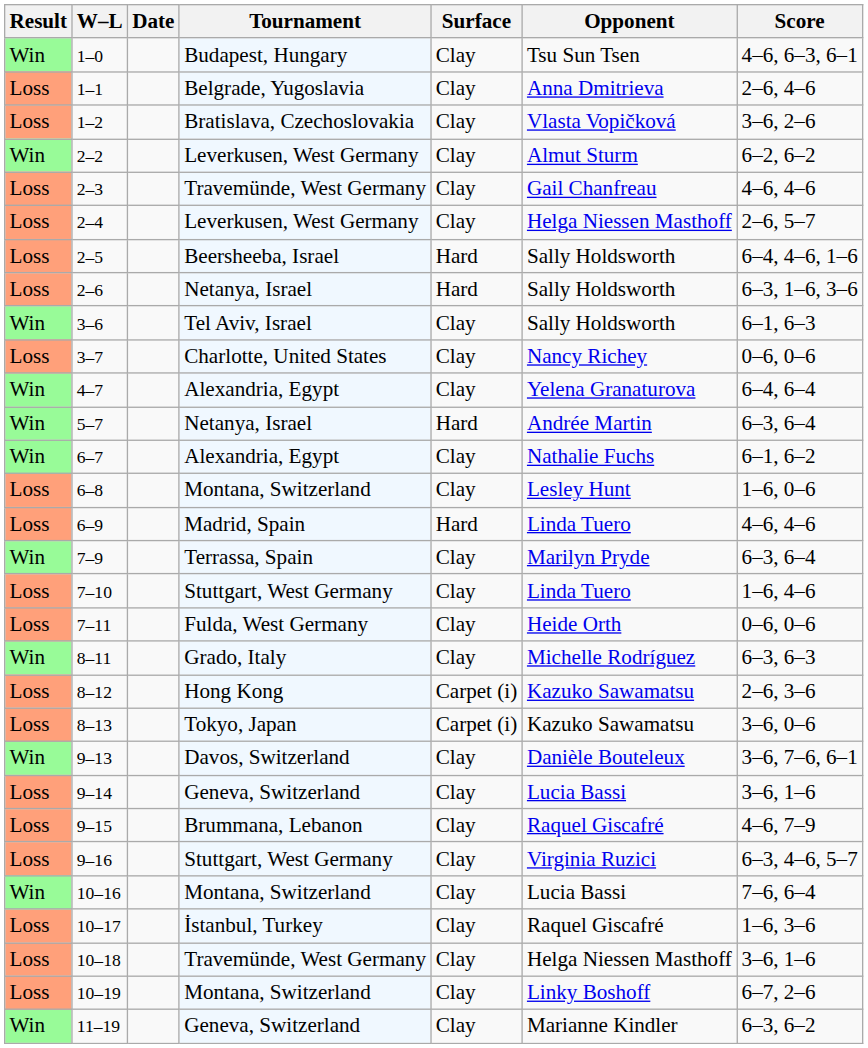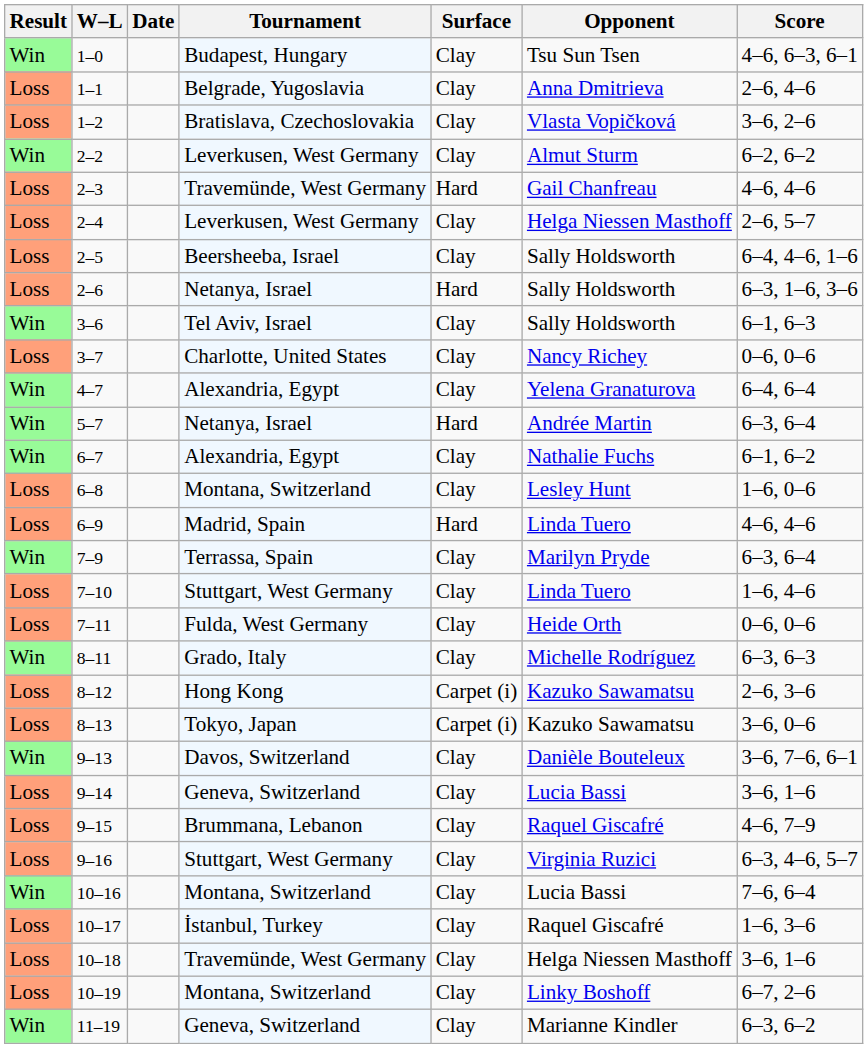2–3 | Surface: Clay -> Hard
2–5 | Surface: Hard -> Clay
